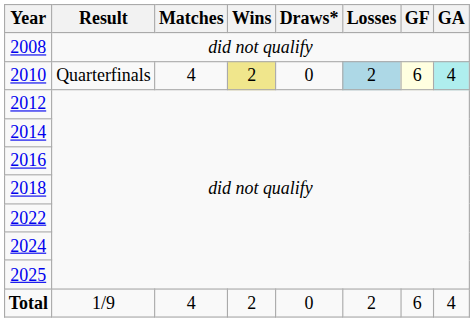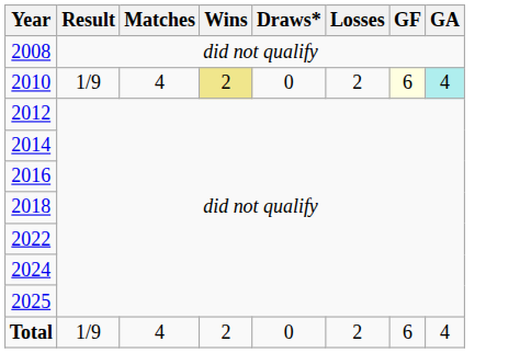2010 | Result: Quarterfinals -> 1/9
2010 | Losses: lightblue background -> no background
